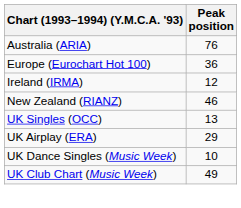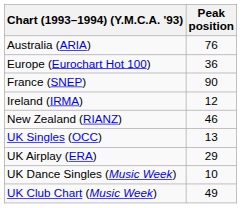+ row: France (SNEP) | 90
